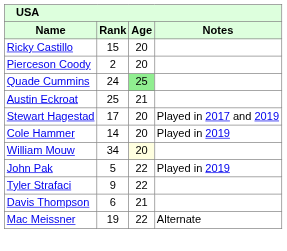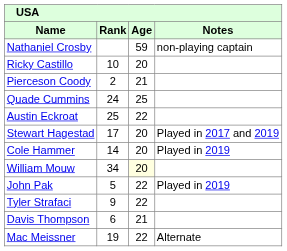+ row: Nathaniel Crosby | 59 | non-playing captain
Ricky Castillo | Rank: 15 -> 10
Pierceson Coody | Age: 20 -> 21
Quade Cummins | Age: lightgreen background -> no background
Austin Eckroat | Age: 21 -> 22
